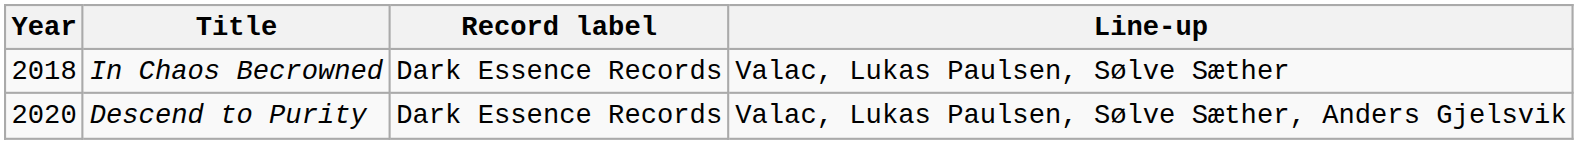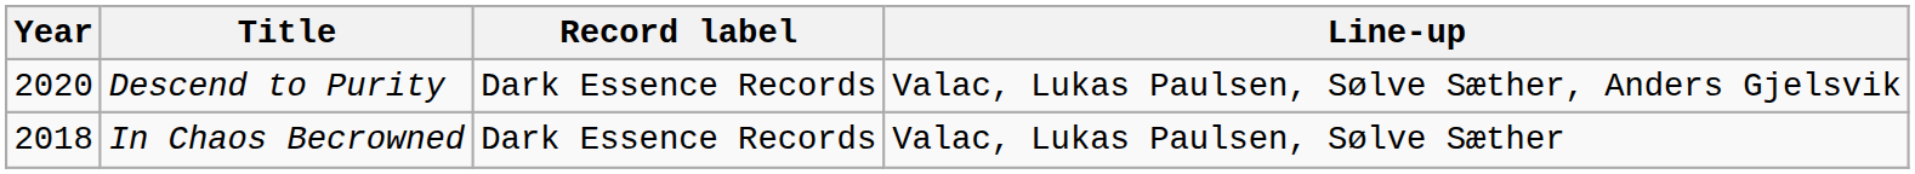rows swapped: In Chaos Becrowned <-> Descend to Purity
